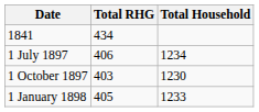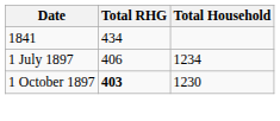1 October 1897 | Total RHG: normal -> bold
- row: 1 January 1898 | 405 | 1233
